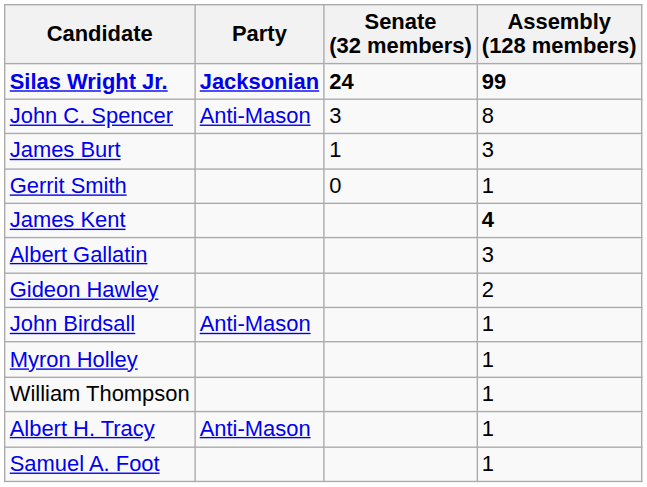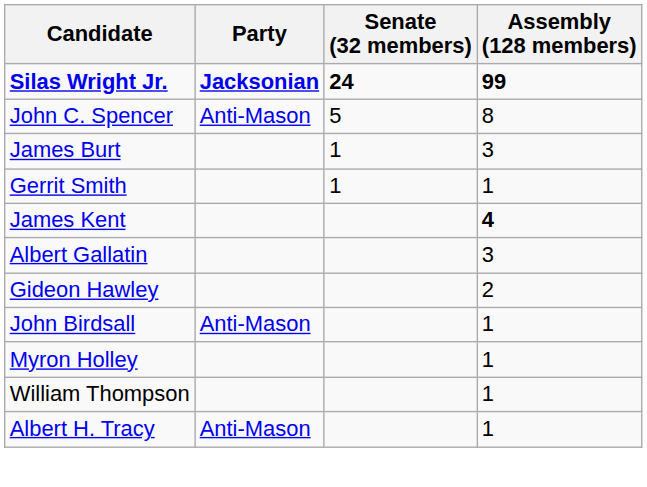John C. Spencer | Senate (32 members): 3 -> 5
Gerrit Smith | Senate (32 members): 0 -> 1
- row: Samuel A. Foot | 1
